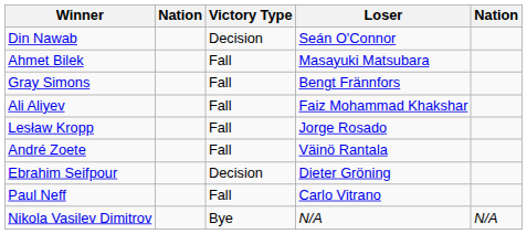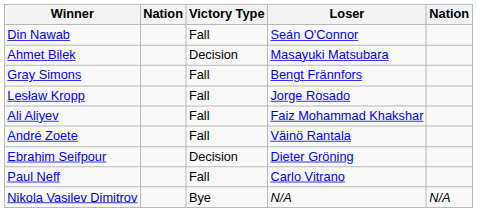Din Nawab | Victory Type: Decision -> Fall
Ahmet Bilek | Victory Type: Fall -> Decision
rows swapped: Ali Aliyev <-> Lesław Kropp
